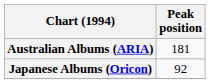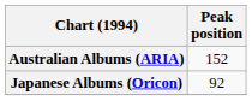Australian Albums (ARIA) | Peak position: 181 -> 152
